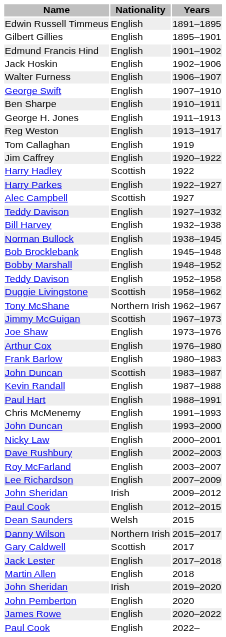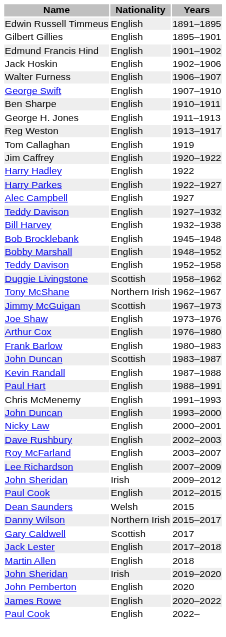Harry Hadley | Nationality: Scottish -> English
Alec Campbell | Nationality: Scottish -> English
- row: Norman Bullock | English | 1938–1945
